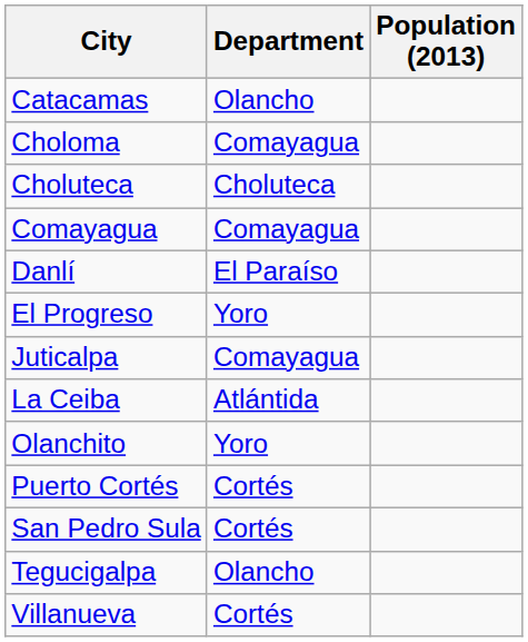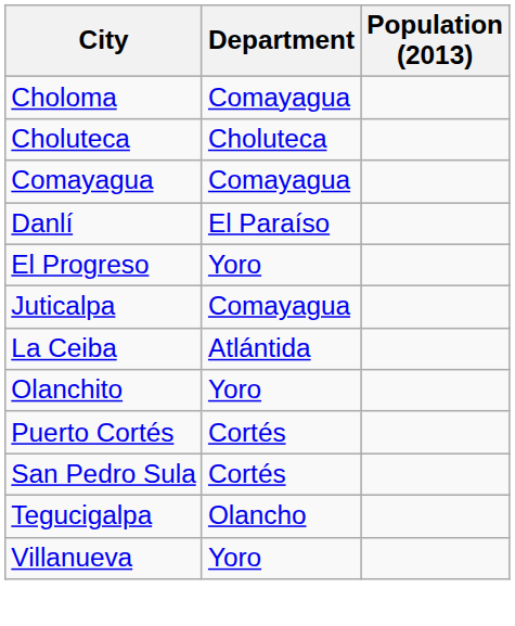- row: Catacamas | Olancho
Villanueva | Department: Cortés -> Yoro
